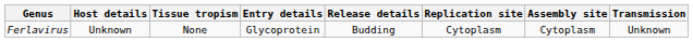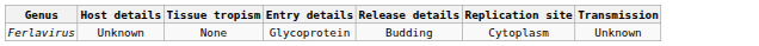- column: Assembly site | Cytoplasm
